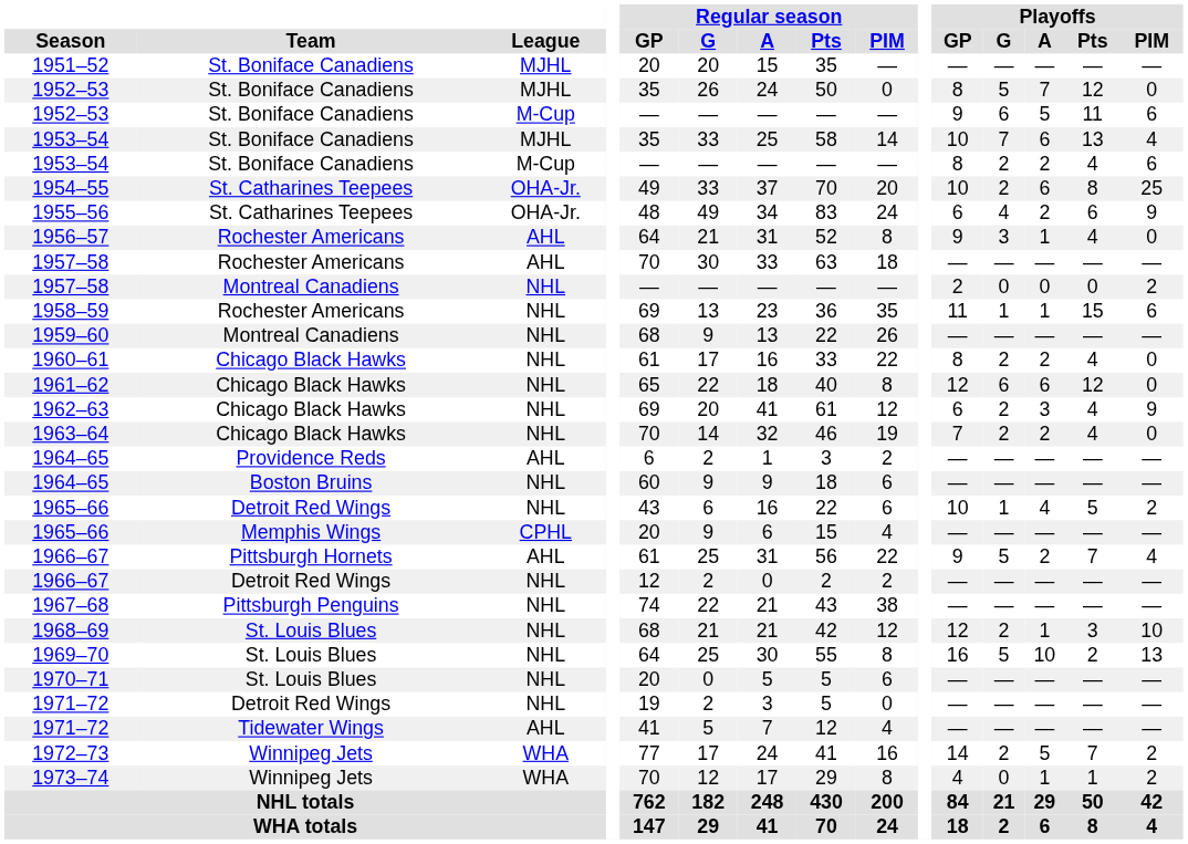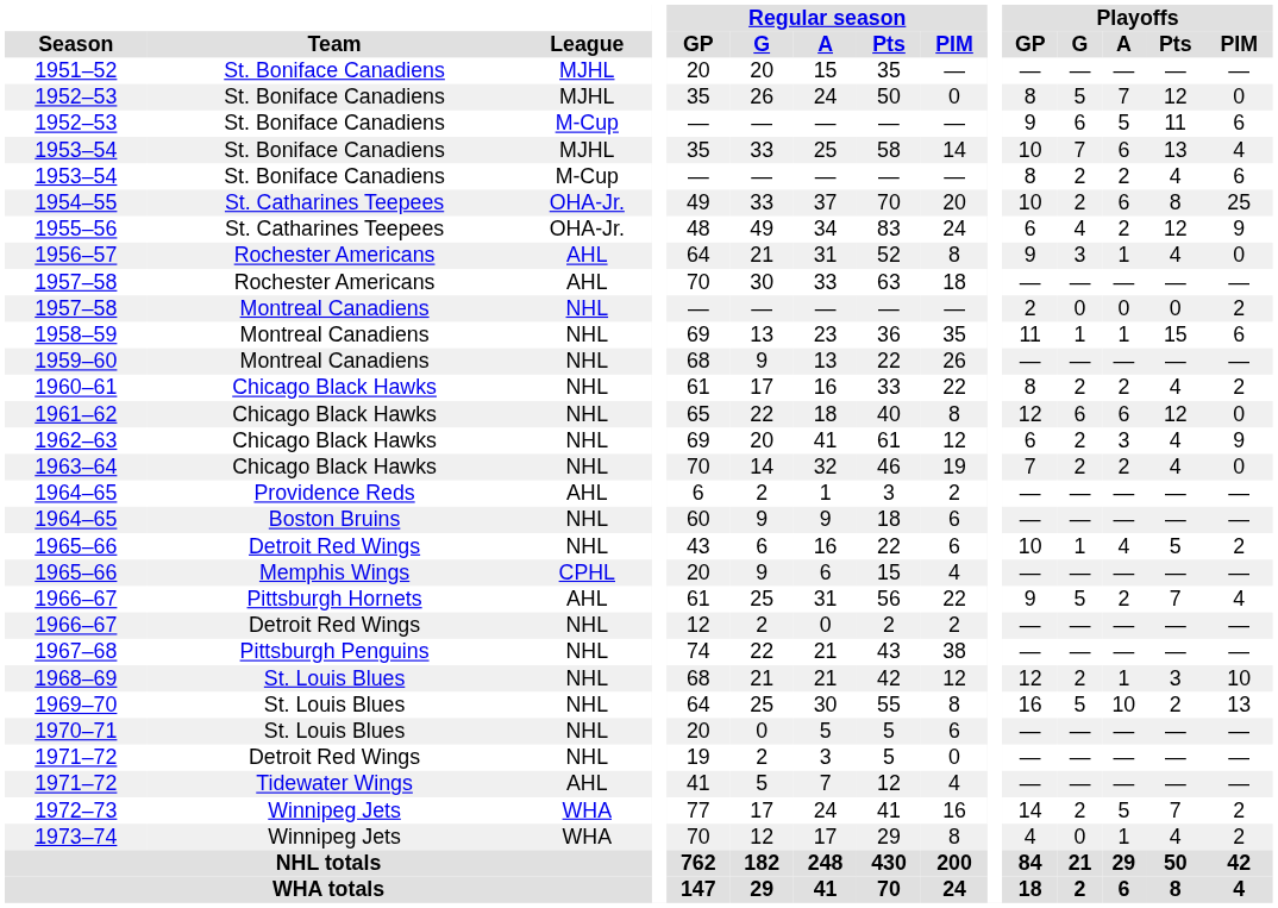1955–56 | Playoffs / Pts: 6 -> 12
1958–59 | Team: Rochester Americans -> Montreal Canadiens
1960–61 | Playoffs / PIM: 0 -> 2
1973–74 | Playoffs / Pts: 1 -> 4
